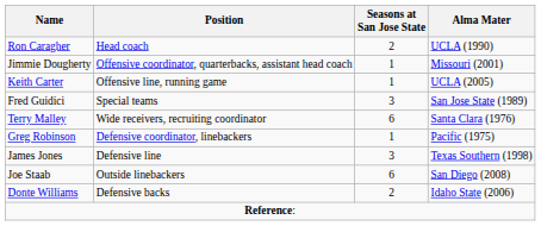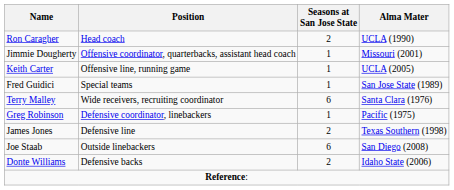Fred Guidici | Seasons at San Jose State: 3 -> 1
James Jones | Seasons at San Jose State: 3 -> 2
